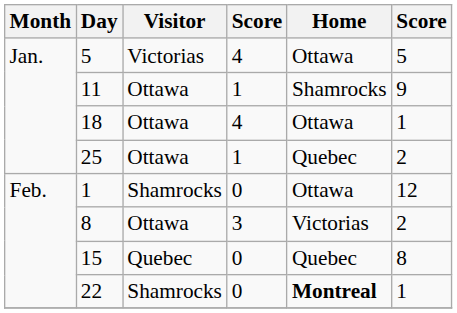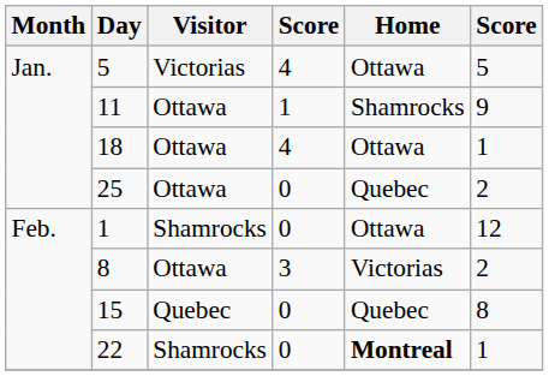25 | column 4: 1 -> 0
